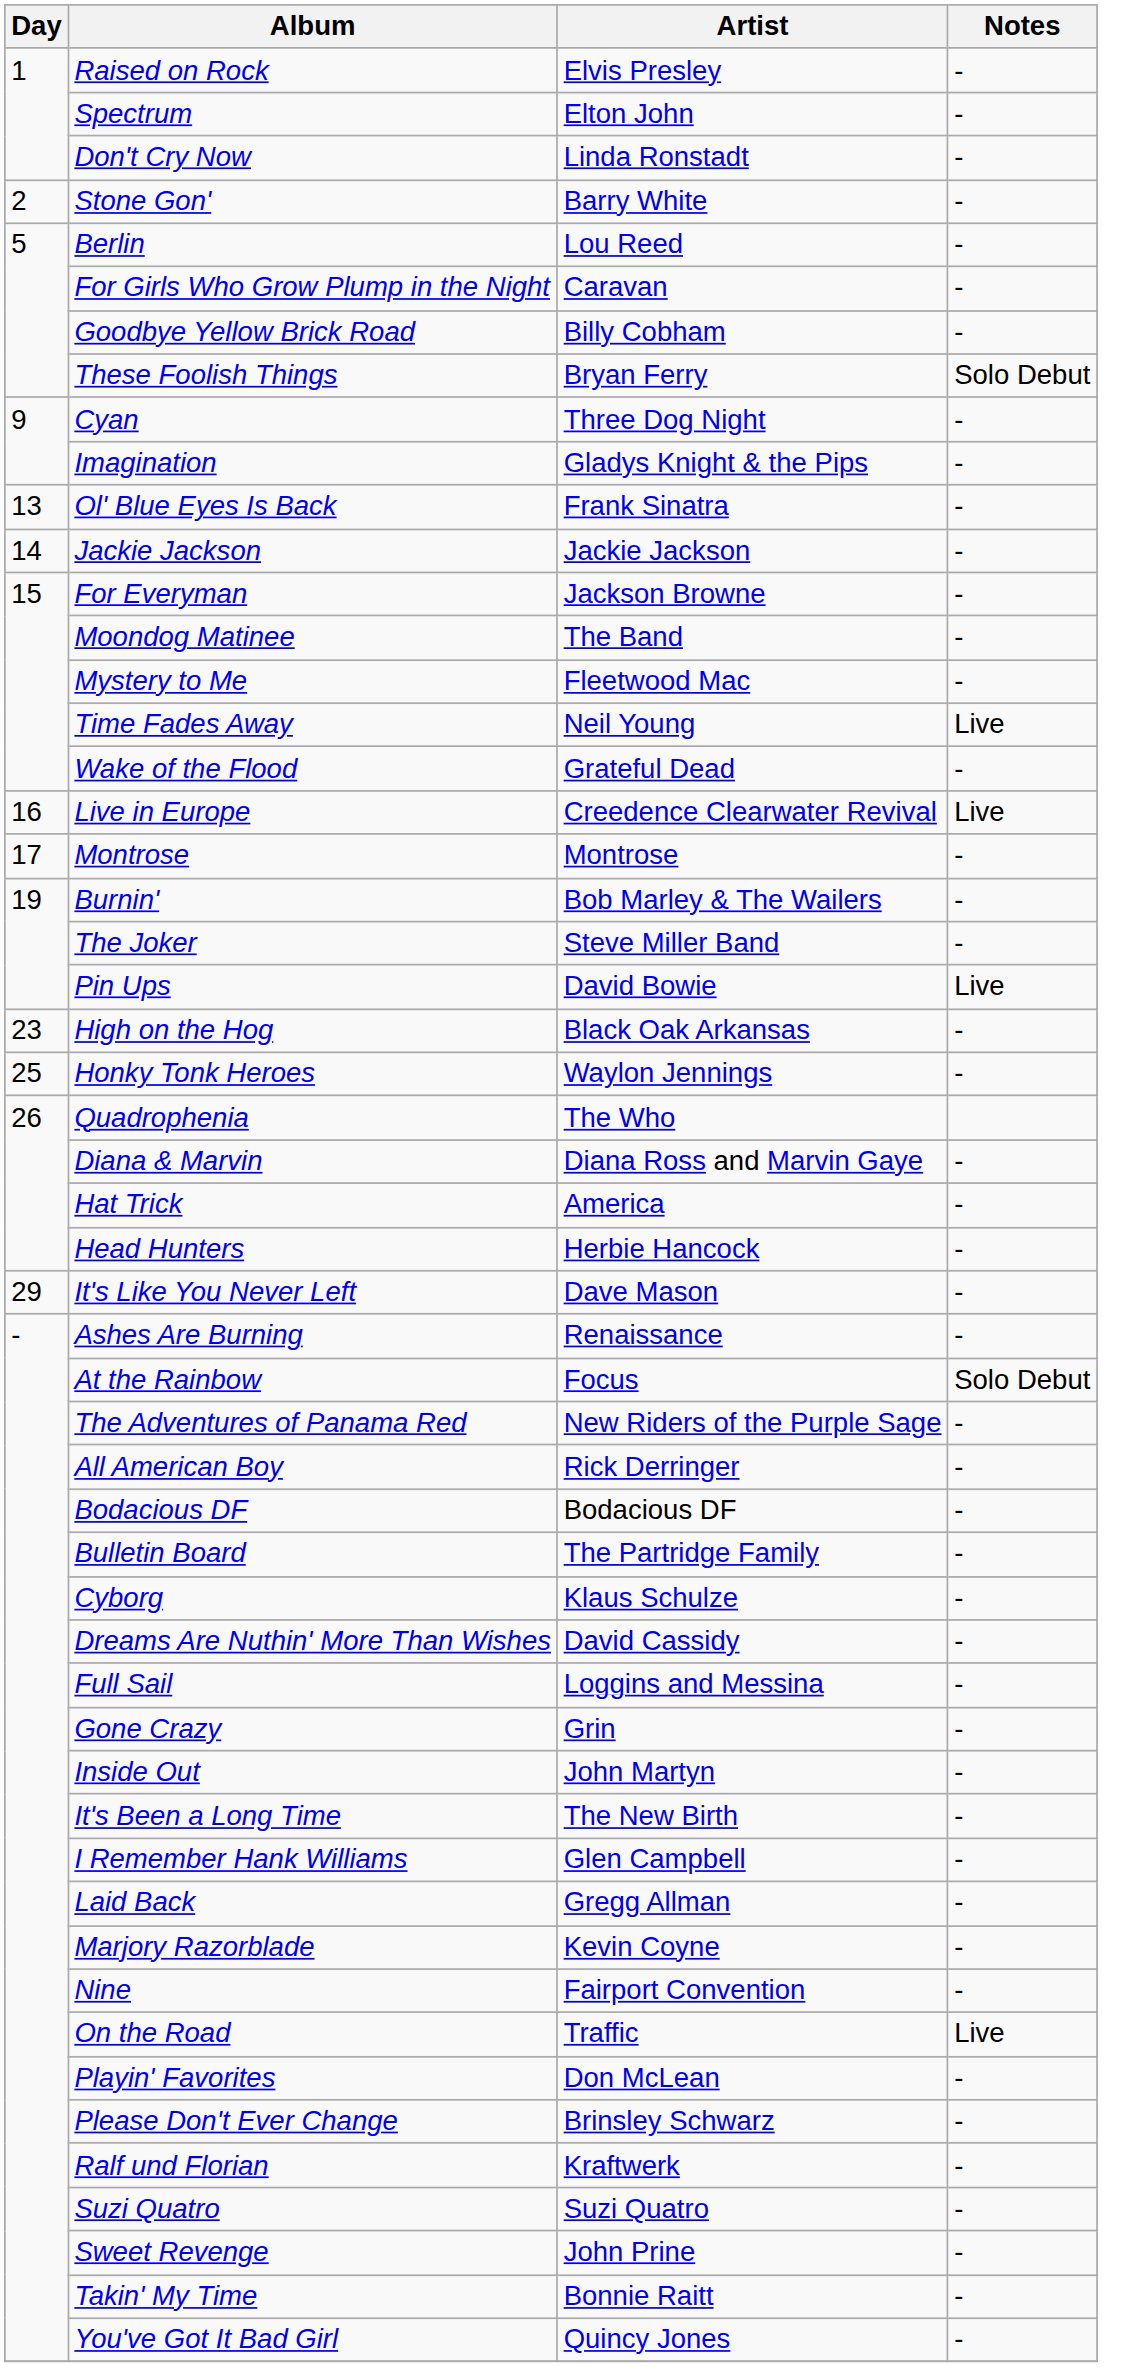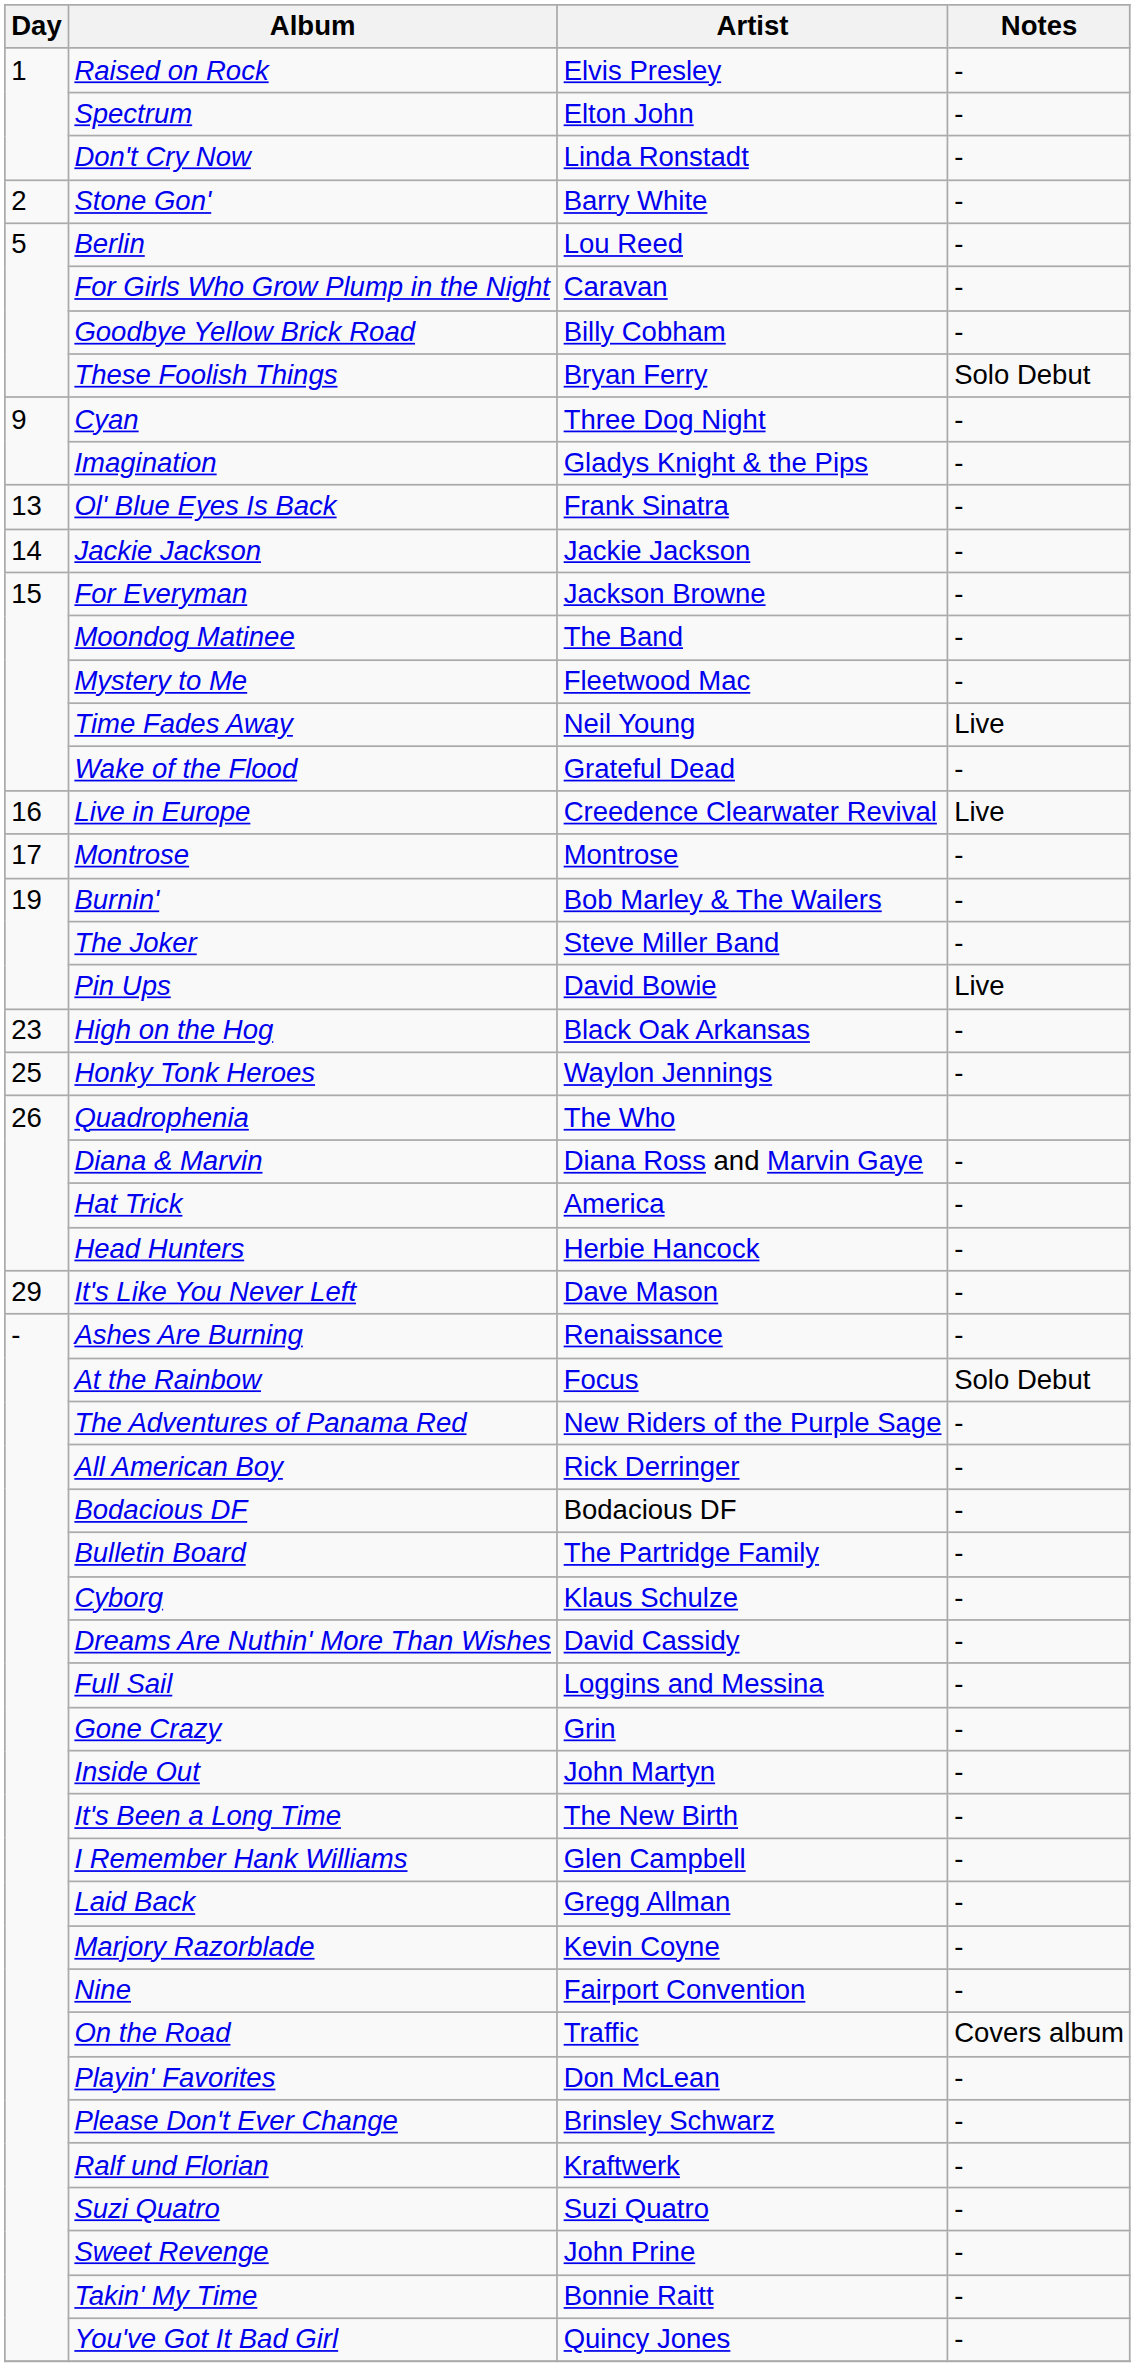On the Road | Notes: Live -> Covers album
